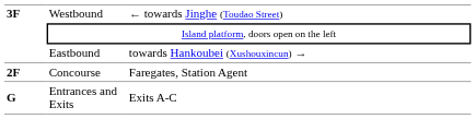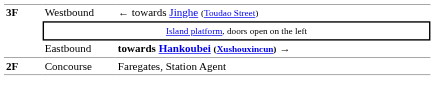Eastbound | column 3: normal -> bold
- row: G | Entrances and Exits | Exits A-C
